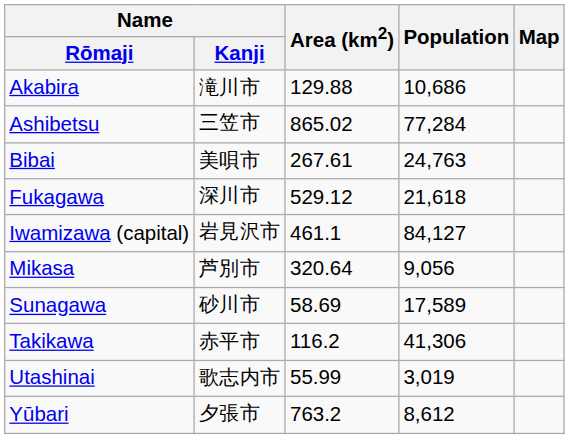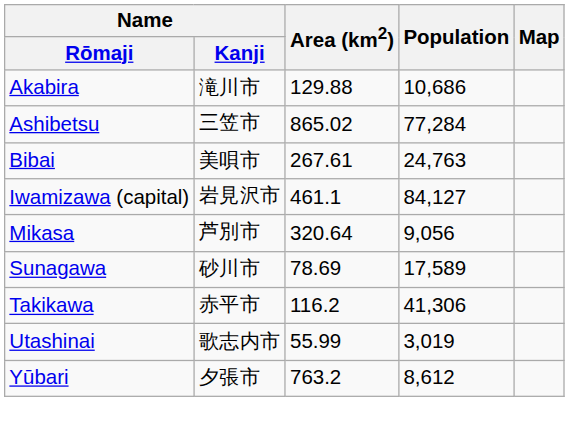- row: Fukagawa | 深川市 | 529.12 | 21,618
Sunagawa | Area (km2): 58.69 -> 78.69
